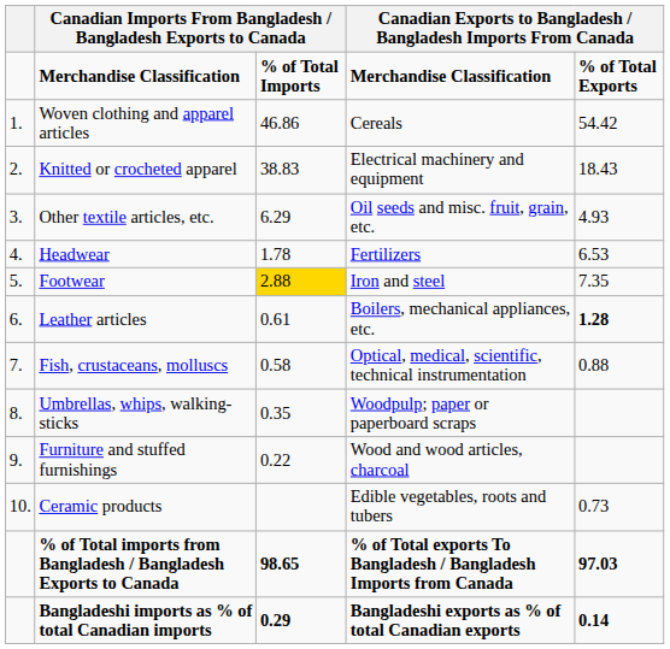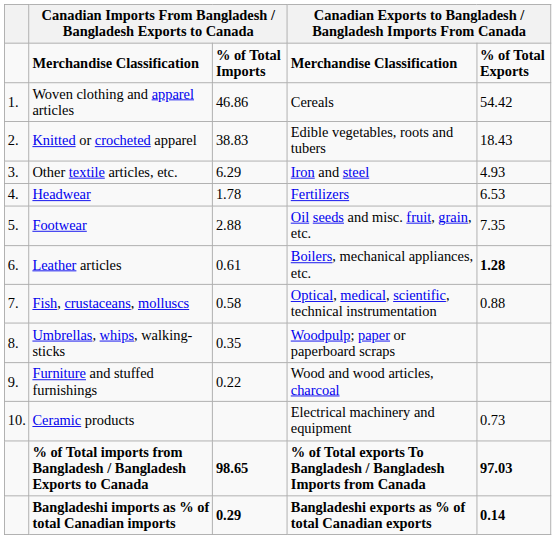Knitted or crocheted apparel | column 4: Electrical machinery and equipment -> Edible vegetables, roots and tubers
Other textile articles, etc. | column 4: Oil seeds and misc. fruit, grain, etc. -> Iron and steel
Footwear | column 3: gold background -> no background
Footwear | column 4: Iron and steel -> Oil seeds and misc. fruit, grain, etc.
Ceramic products | column 4: Edible vegetables, roots and tubers -> Electrical machinery and equipment
